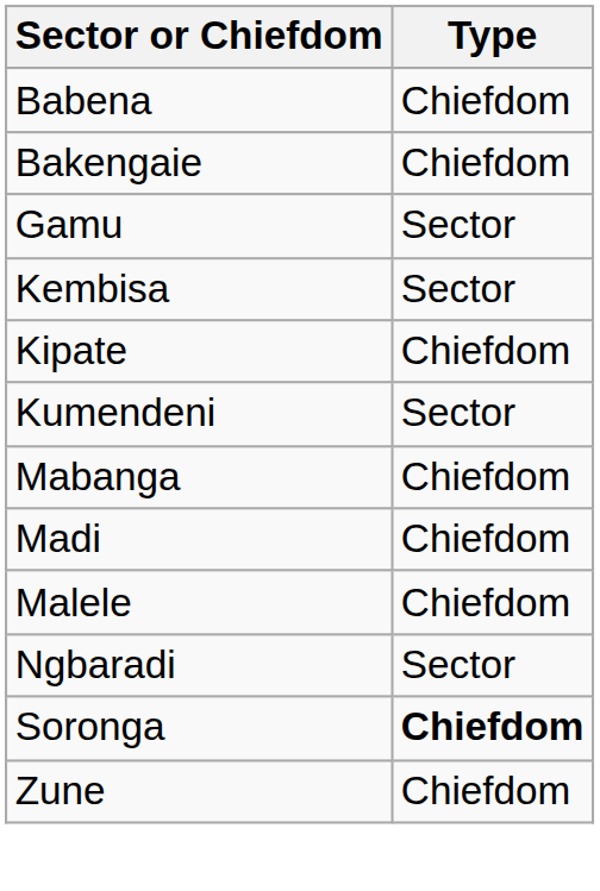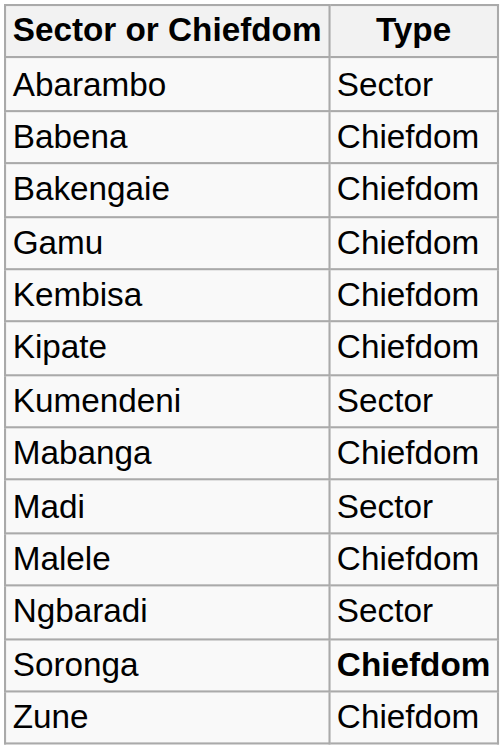+ row: Abarambo | Sector
Gamu | Type: Sector -> Chiefdom
Kembisa | Type: Sector -> Chiefdom
Madi | Type: Chiefdom -> Sector
